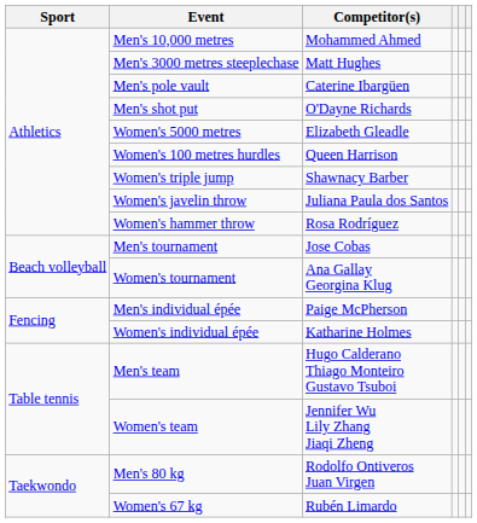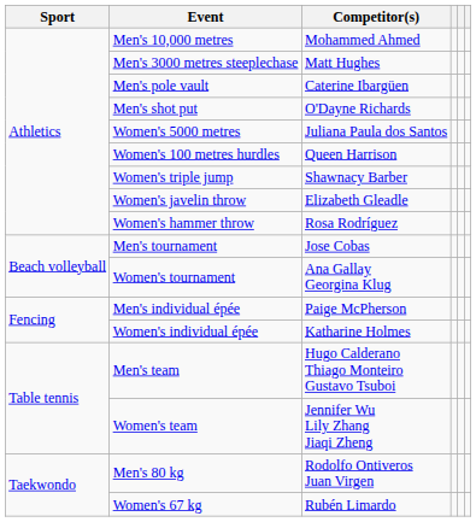Women's 5000 metres | Competitor(s): Elizabeth Gleadle -> Juliana Paula dos Santos
Women's javelin throw | Competitor(s): Juliana Paula dos Santos -> Elizabeth Gleadle
